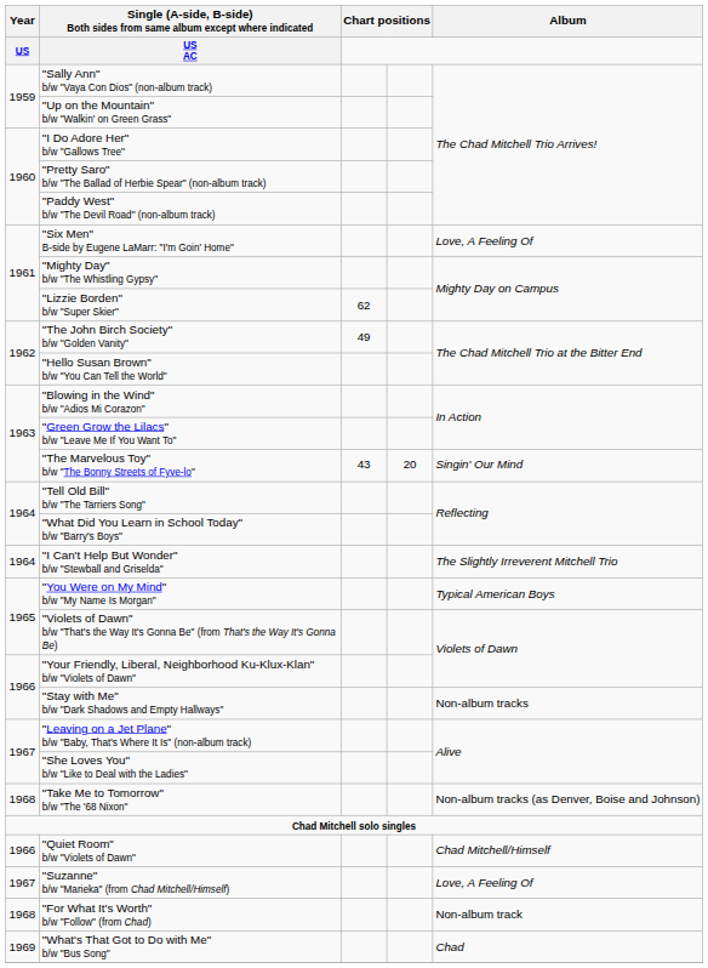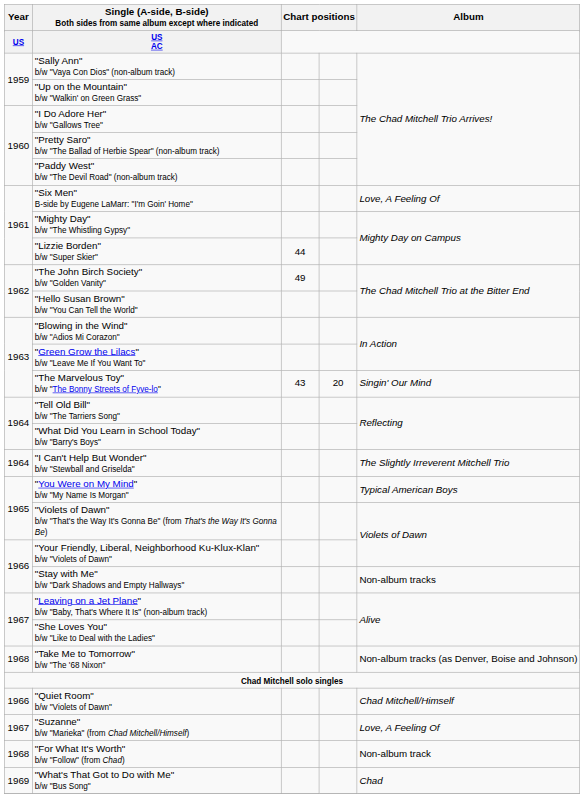"Lizzie Borden" b/w "Super Skier" | column 3: 62 -> 44
